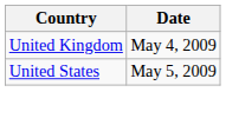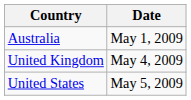+ row: Australia | May 1, 2009
